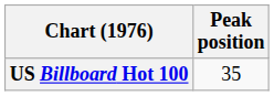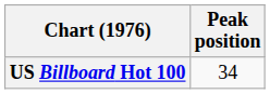US Billboard Hot 100 | Peak position: 35 -> 34
